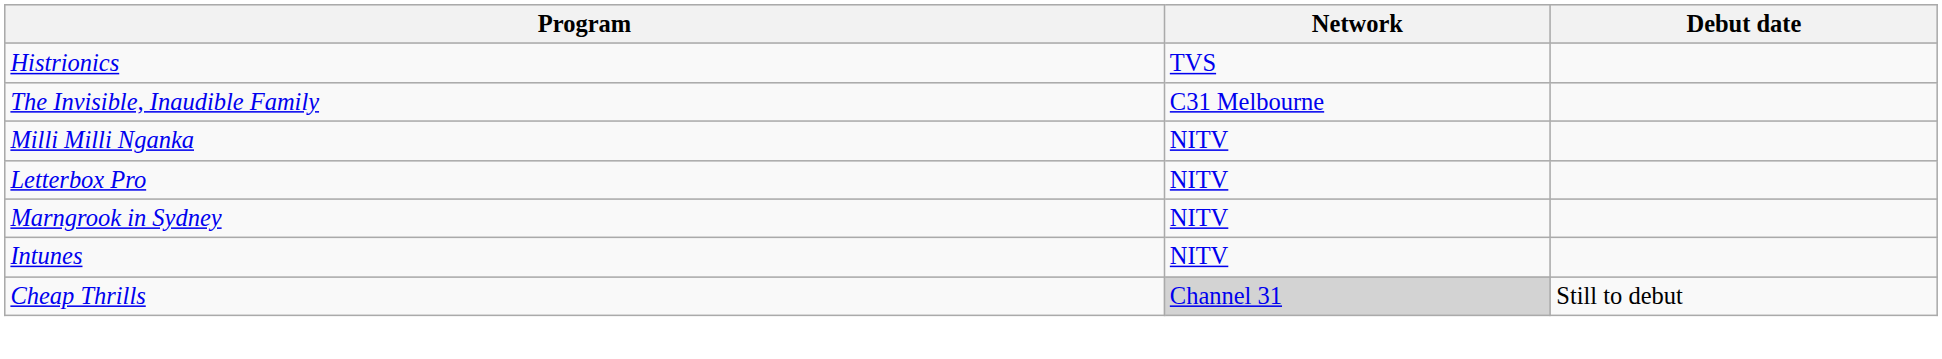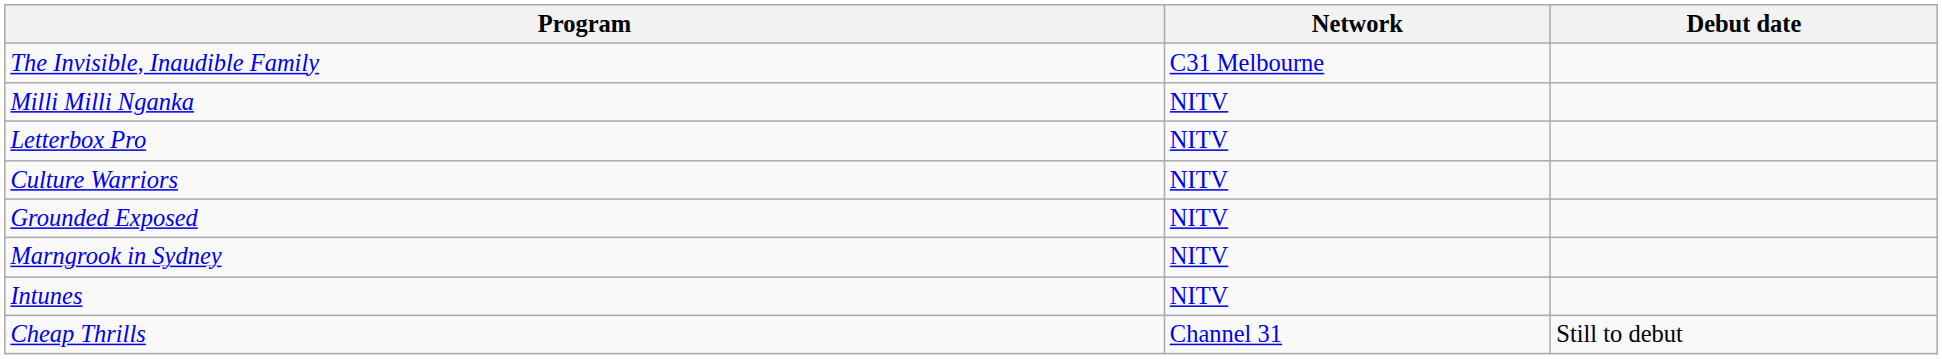- row: Histrionics | TVS
+ row: Culture Warriors | NITV
+ row: Grounded Exposed | NITV
Cheap Thrills | Network: lightgrey background -> no background
